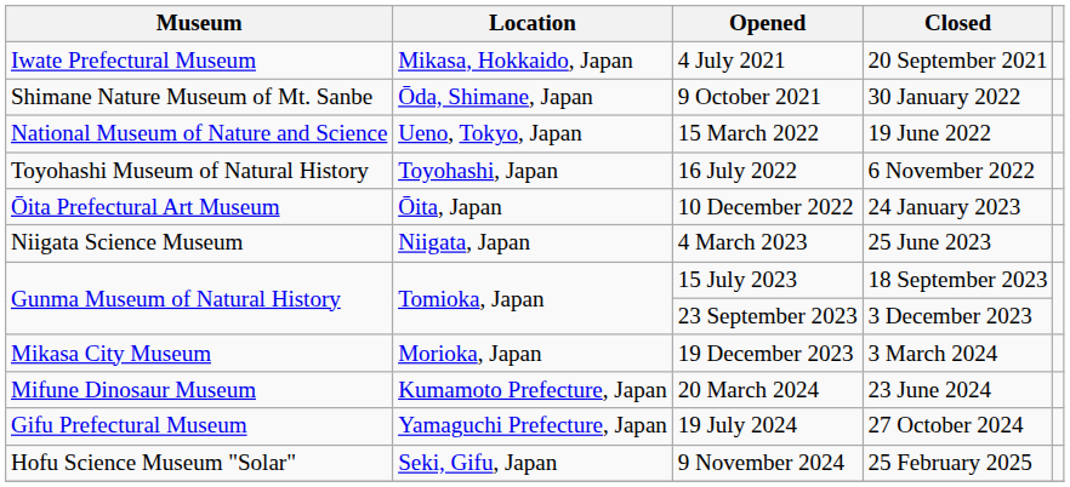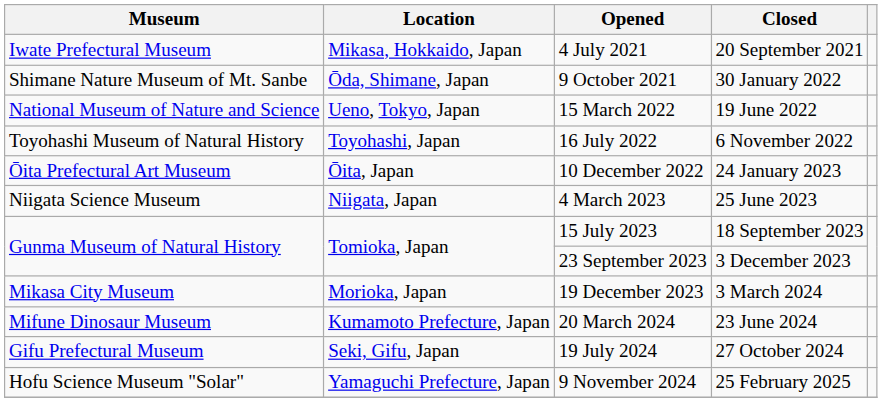19 July 2024 | Location: Yamaguchi Prefecture, Japan -> Seki, Gifu, Japan
9 November 2024 | Location: Seki, Gifu, Japan -> Yamaguchi Prefecture, Japan
